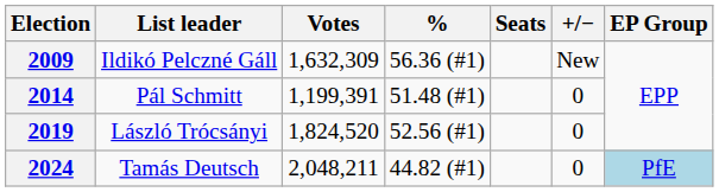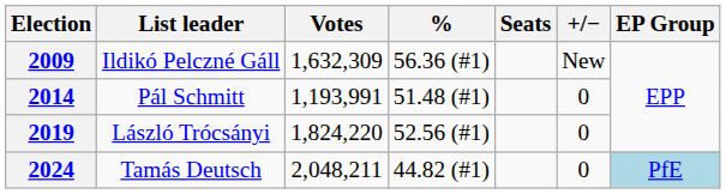2014 | Votes: 1,199,391 -> 1,193,991
2019 | Votes: 1,824,520 -> 1,824,220
